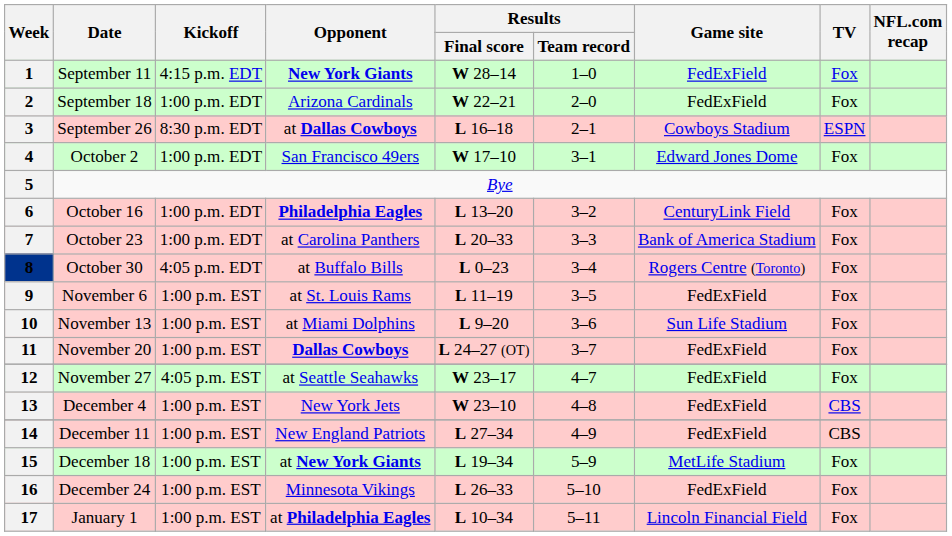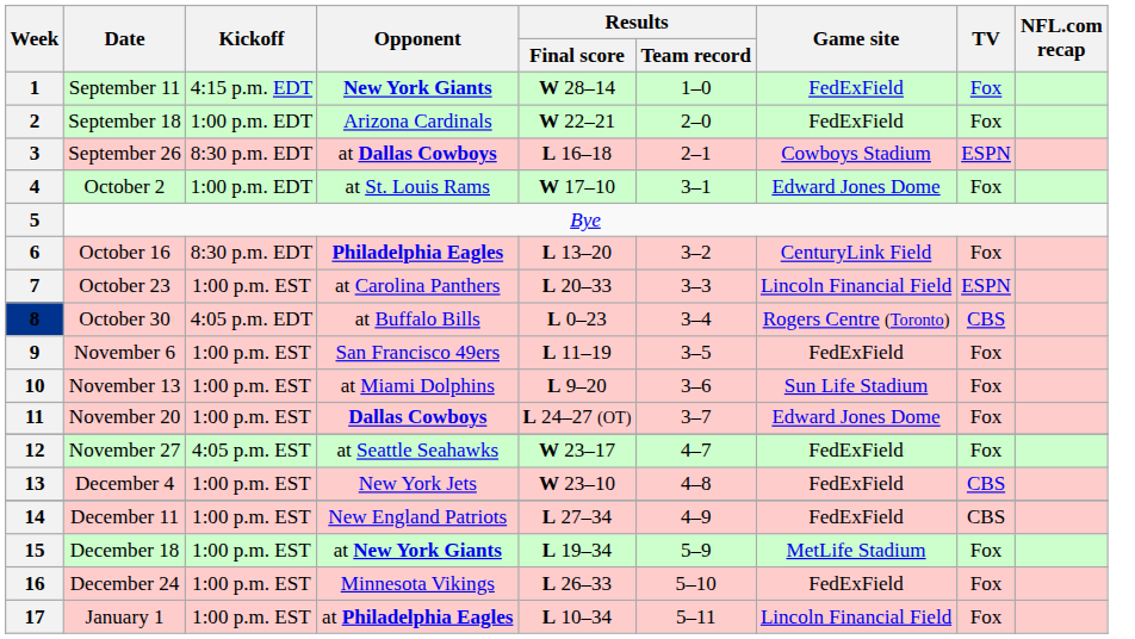4 | Opponent: San Francisco 49ers -> at St. Louis Rams
6 | Kickoff: 1:00 p.m. EDT -> 8:30 p.m. EDT
7 | Kickoff: 1:00 p.m. EDT -> 1:00 p.m. EST
7 | Game site: Bank of America Stadium -> Lincoln Financial Field
7 | TV: Fox -> ESPN
8 | TV: Fox -> CBS
9 | Opponent: at St. Louis Rams -> San Francisco 49ers
11 | Game site: FedExField -> Edward Jones Dome
